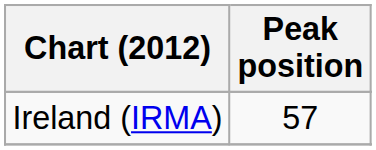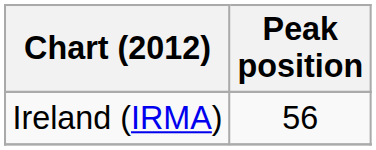Ireland (IRMA) | Peak position: 57 -> 56
